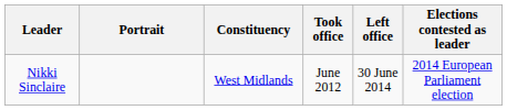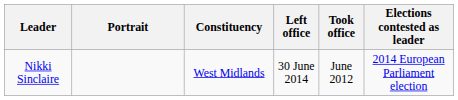columns swapped: Took office <-> Left office
